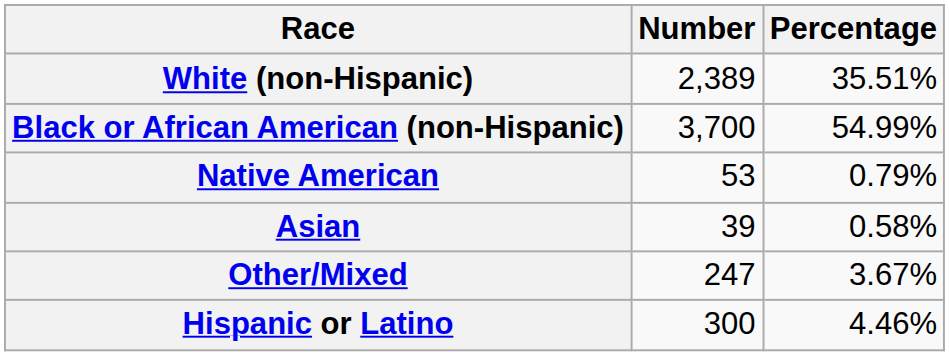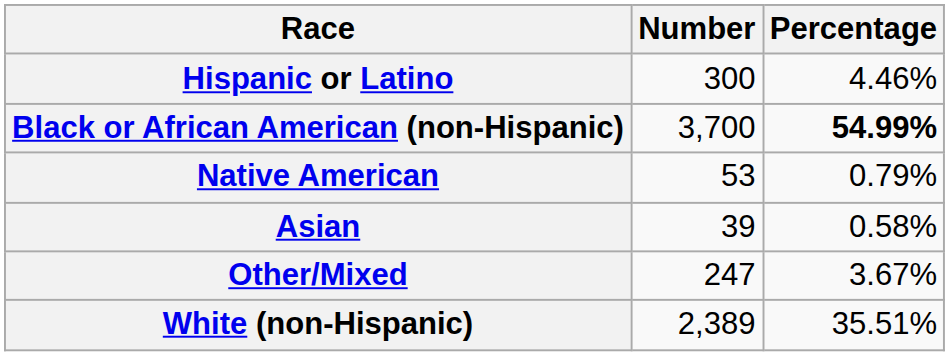rows swapped: White (non-Hispanic) <-> Hispanic or Latino
Black or African American (non-Hispanic) | Percentage: normal -> bold
